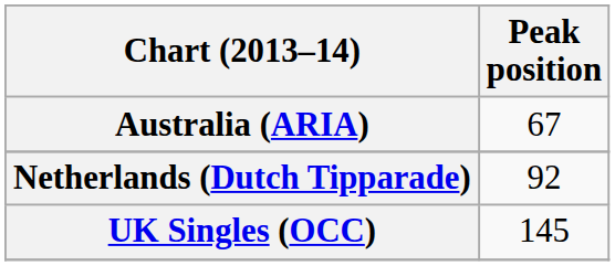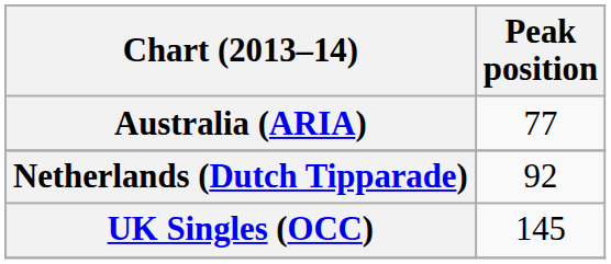Australia (ARIA) | Peak position: 67 -> 77
